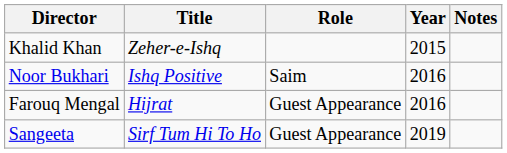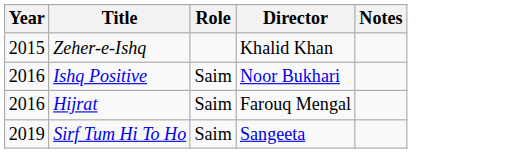columns swapped: Year <-> Director
Hijrat | Role: Guest Appearance -> Saim
Sirf Tum Hi To Ho | Role: Guest Appearance -> Saim
